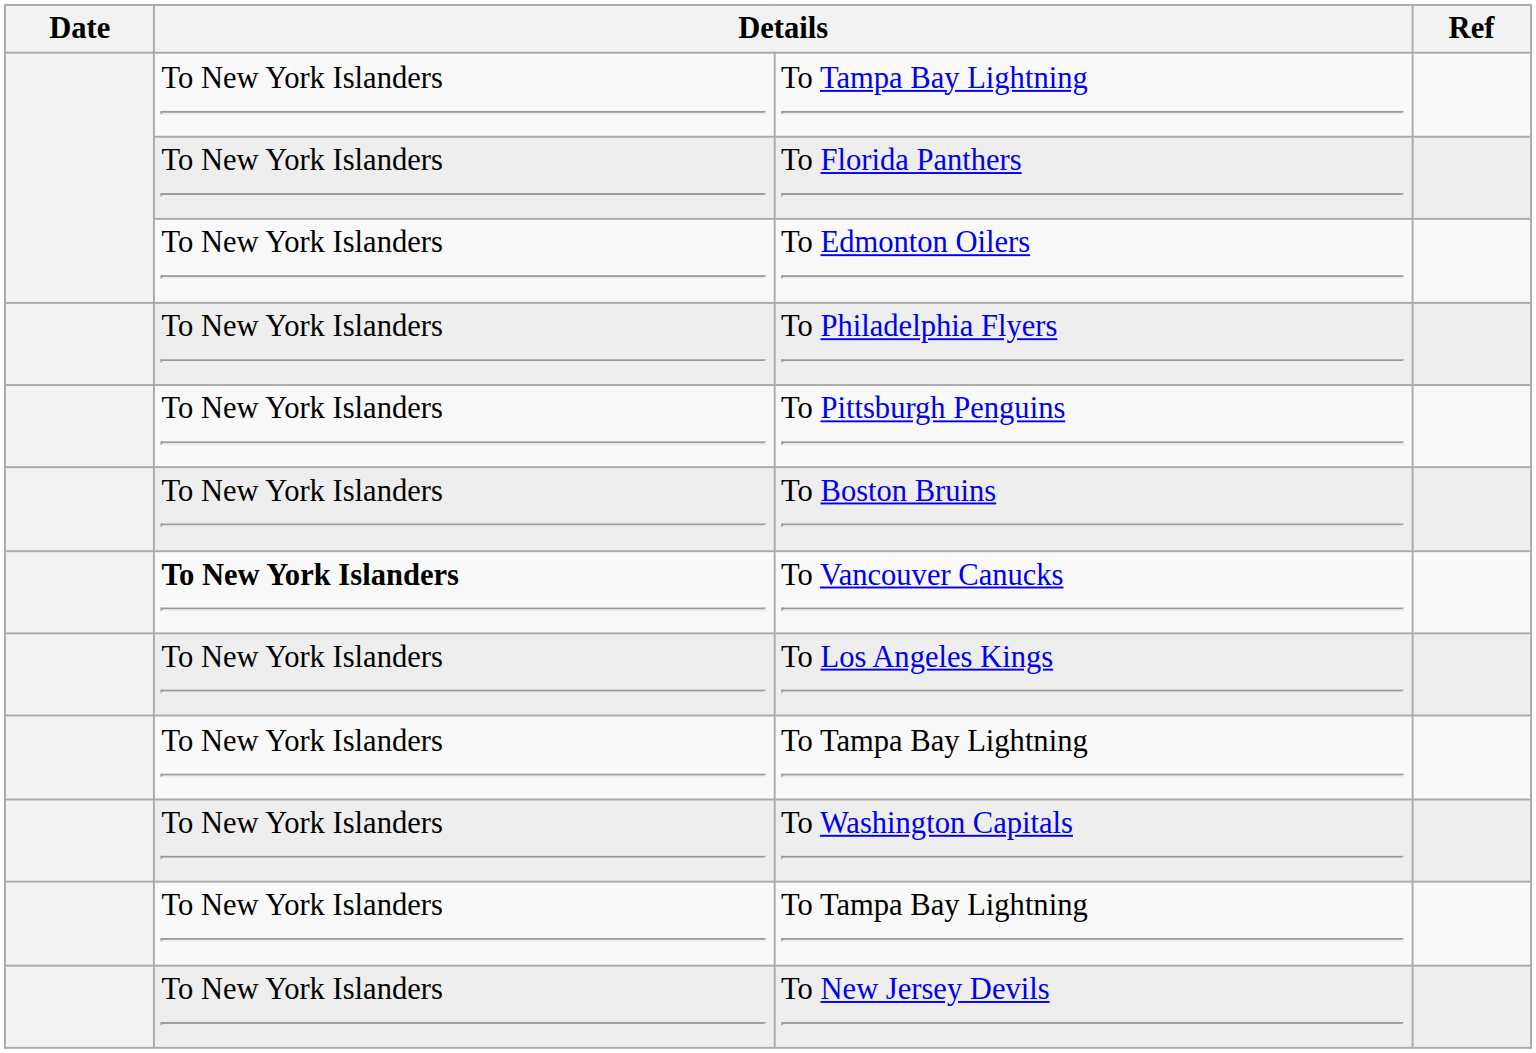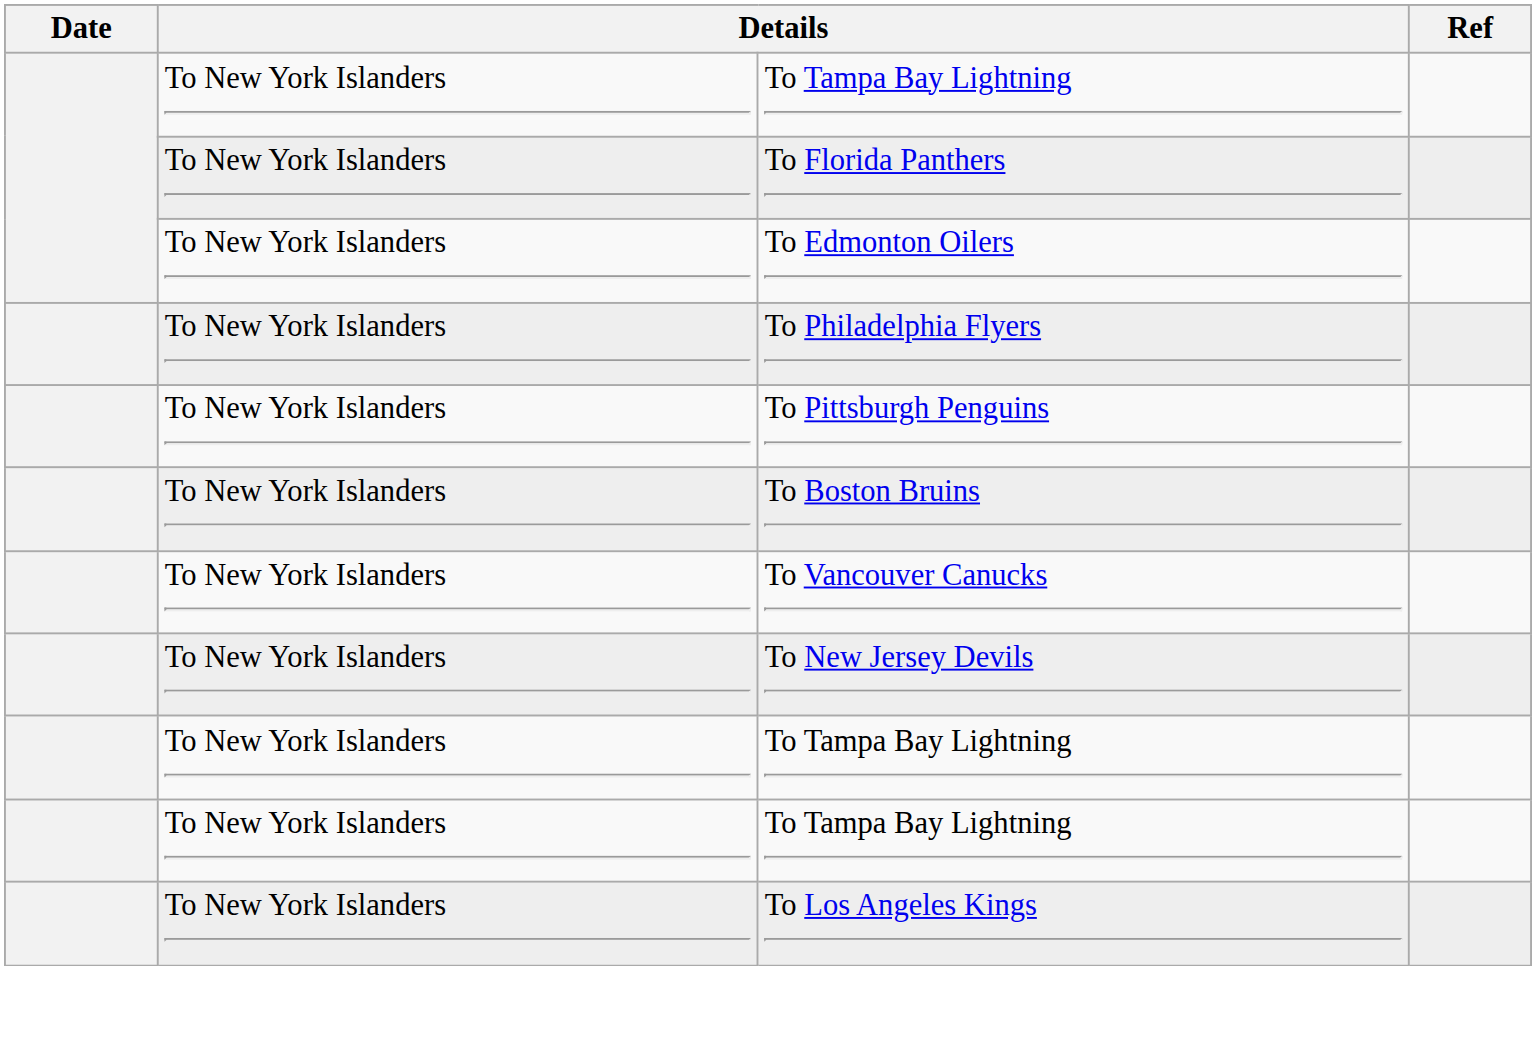To Vancouver Canucks | column 2: bold -> normal
rows swapped: To Los Angeles Kings <-> To New Jersey Devils
- row: To New York Islanders | To Washington Capitals
